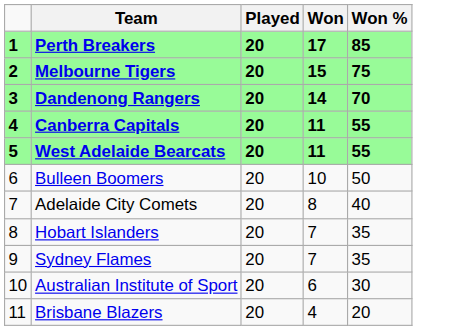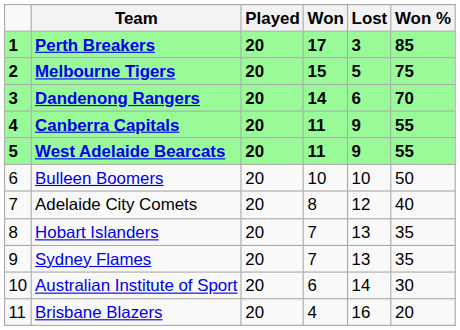+ column: Lost | 3 | 5 | 6 | 9 | 9 | 10 | 12 | 13 | 13 | 14 | 16
